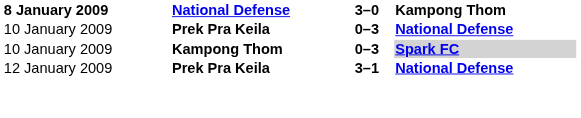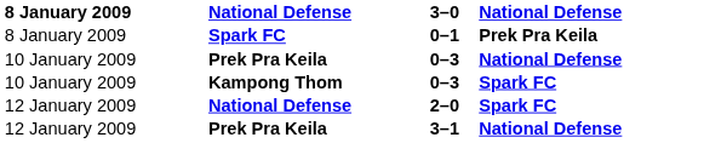3–0 | column 4: Kampong Thom -> National Defense
+ row: 8 January 2009 | Spark FC | 0–1 | Prek Pra Keila
Kampong Thom / 0–3 | column 4: lightgrey background -> no background
+ row: 12 January 2009 | National Defense | 2–0 | Spark FC
